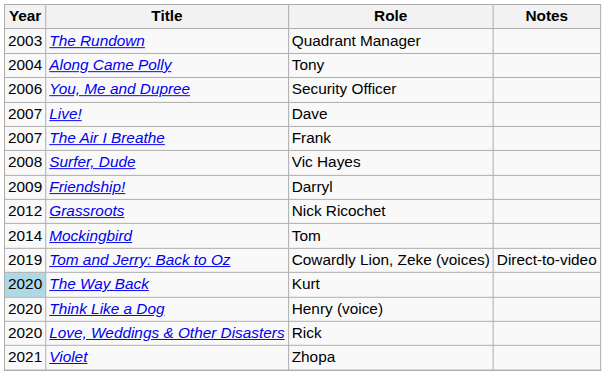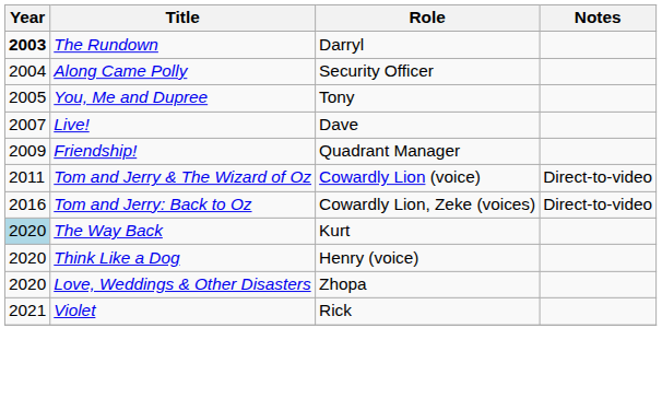The Rundown | Year: normal -> bold
The Rundown | Role: Quadrant Manager -> Darryl
Along Came Polly | Role: Tony -> Security Officer
You, Me and Dupree | Year: 2006 -> 2005
You, Me and Dupree | Role: Security Officer -> Tony
- row: 2007 | The Air I Breathe | Frank
- row: 2008 | Surfer, Dude | Vic Hayes
Friendship! | Role: Darryl -> Quadrant Manager
+ row: 2011 | Tom and Jerry & The Wizard of Oz | Cowardly Lion (voice) | Direct-to-video
- row: 2012 | Grassroots | Nick Ricochet
- row: 2014 | Mockingbird | Tom
Tom and Jerry: Back to Oz | Year: 2019 -> 2016
Love, Weddings & Other Disasters | Role: Rick -> Zhopa
Violet | Role: Zhopa -> Rick
